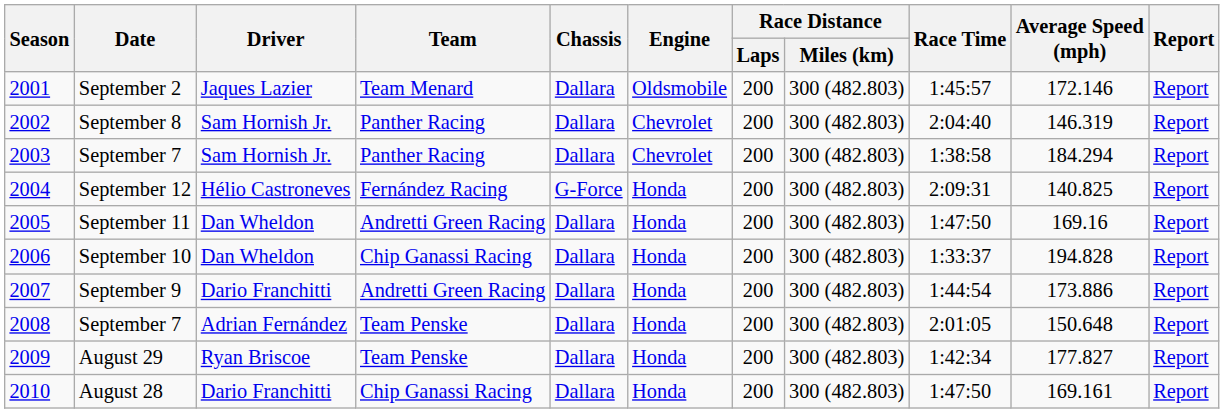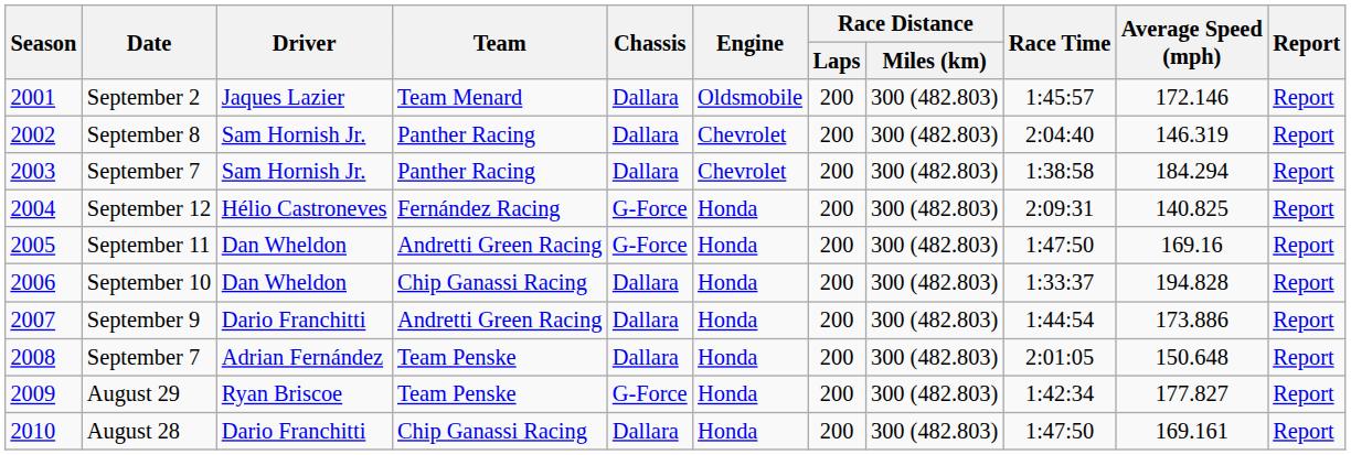September 11 | Chassis: Dallara -> G-Force
August 29 | Chassis: Dallara -> G-Force
